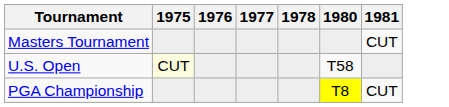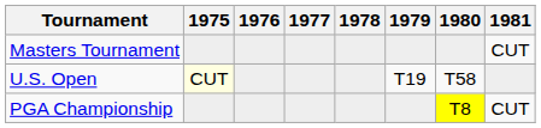+ column: 1979 | T19
